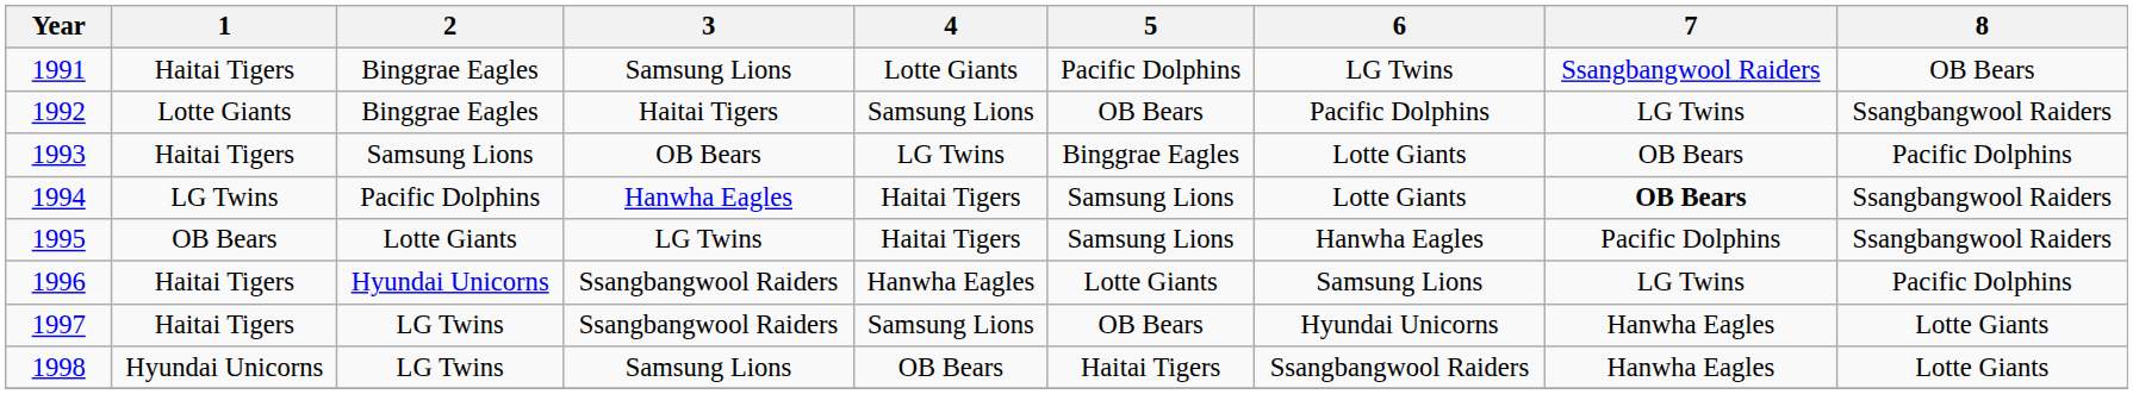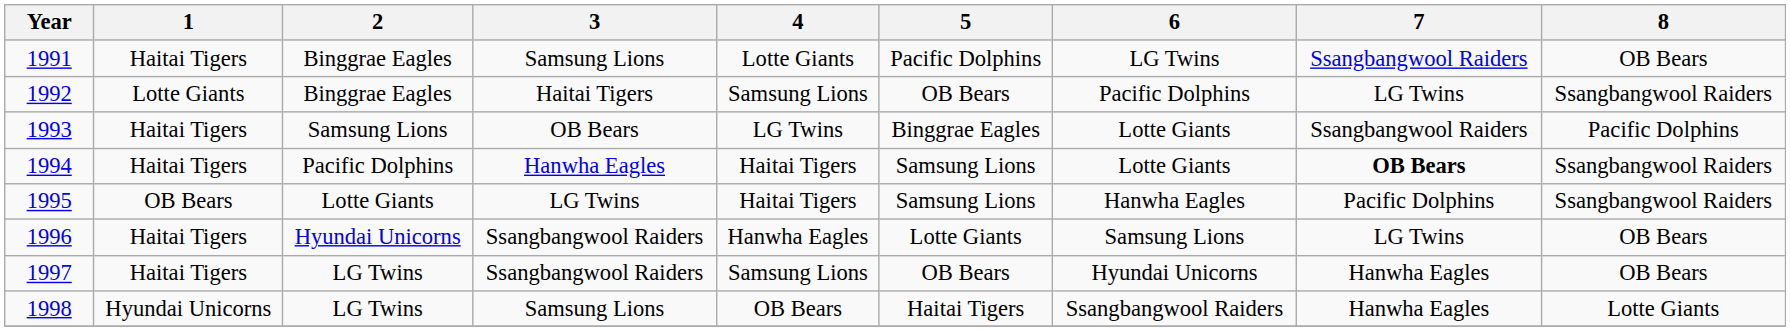1993 | 7: OB Bears -> Ssangbangwool Raiders
1994 | 1: LG Twins -> Haitai Tigers
1996 | 8: Pacific Dolphins -> OB Bears
1997 | 8: Lotte Giants -> OB Bears
